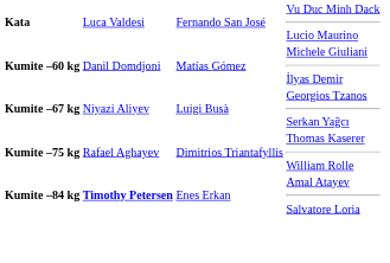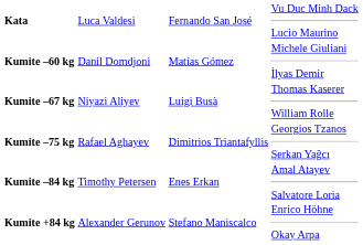Kumite –67 kg | column 4: Georgios Tzanos Serkan Yağcı -> Thomas Kaserer William Rolle
Kumite –75 kg | column 4: Thomas Kaserer William Rolle -> Georgios Tzanos Serkan Yağcı
Kumite –84 kg | column 2: bold -> normal
+ row: Kumite +84 kg | Alexander Gerunov | Stefano Maniscalco | Enrico Höhne Okay Arpa
